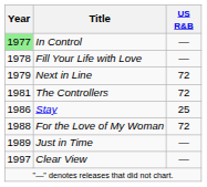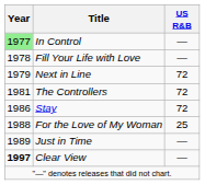Stay | US R&B: 25 -> 72
For the Love of My Woman | US R&B: 72 -> 25
Clear View | Year: normal -> bold
